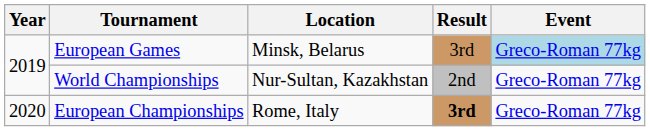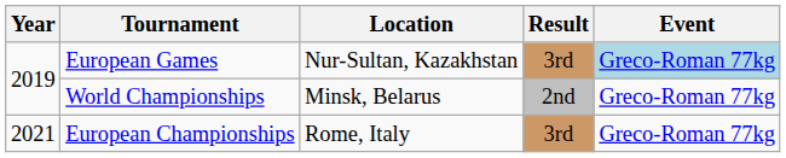European Games | Location: Minsk, Belarus -> Nur-Sultan, Kazakhstan
World Championships | Location: Nur-Sultan, Kazakhstan -> Minsk, Belarus
European Championships | Year: 2020 -> 2021
European Championships | Result: bold -> normal
